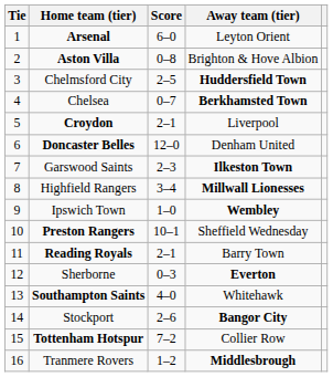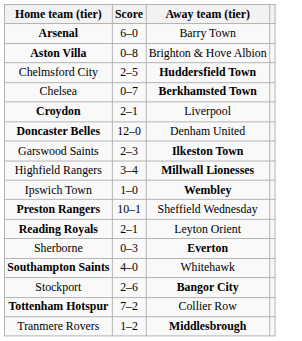- column: Tie | 1 | 2 | 3 | 4 | 5 | 6 | 7 | 8 | 9 | 10 | 11 | 12 | 13 | 14 | 15 | 16
Arsenal | Away team (tier): Leyton Orient -> Barry Town
Reading Royals | Away team (tier): Barry Town -> Leyton Orient
